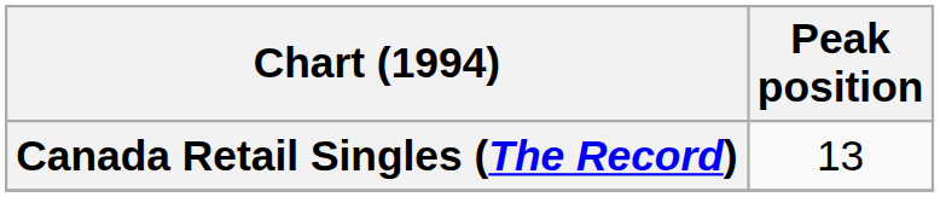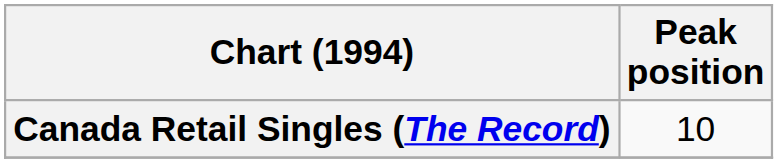Canada Retail Singles (The Record) | Peak position: 13 -> 10
